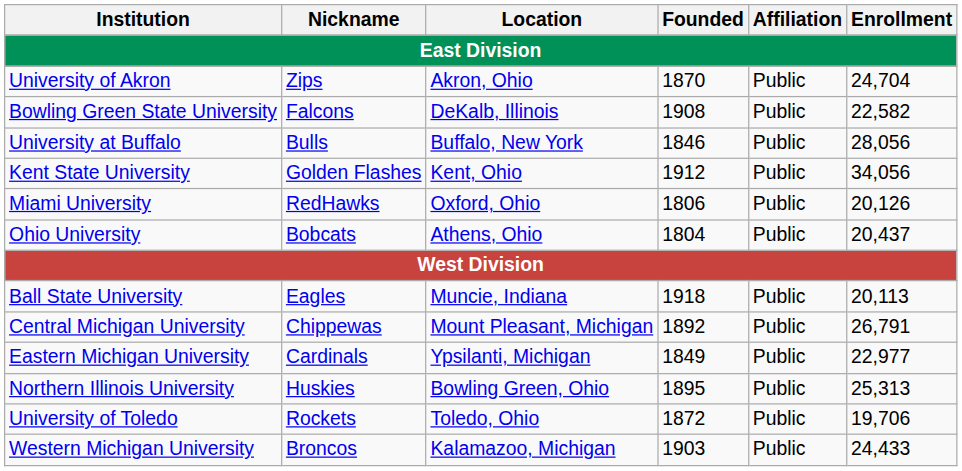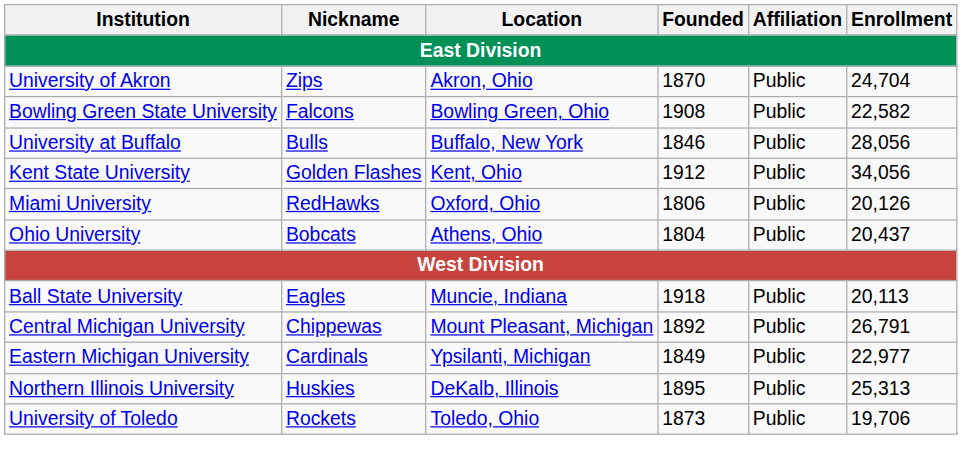Bowling Green State University | Location: DeKalb, Illinois -> Bowling Green, Ohio
Northern Illinois University | Location: Bowling Green, Ohio -> DeKalb, Illinois
University of Toledo | Founded: 1872 -> 1873
- row: Western Michigan University | Broncos | Kalamazoo, Michigan | 1903 | Public | 24,433
